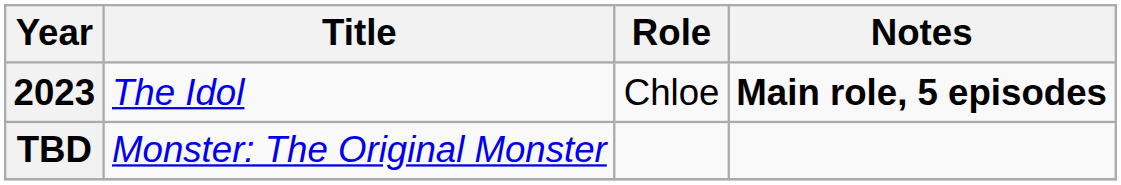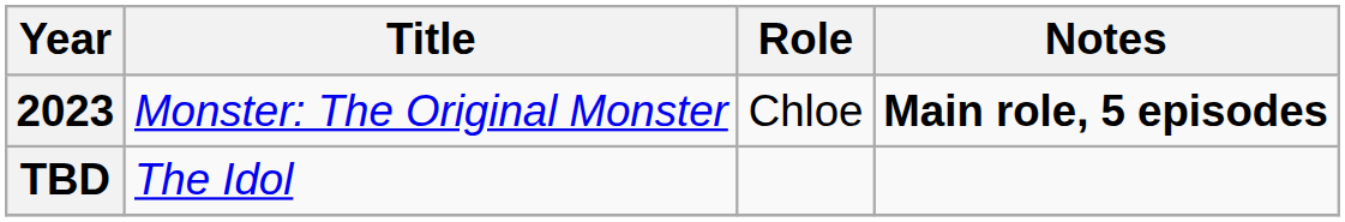2023 | Title: The Idol -> Monster: The Original Monster
TBD | Title: Monster: The Original Monster -> The Idol
